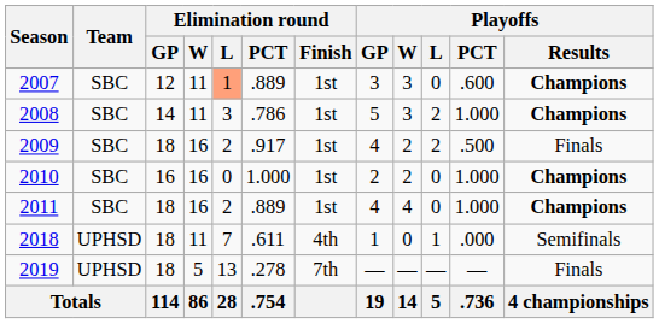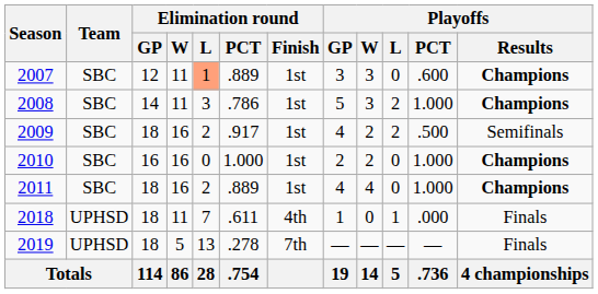2009 | Playoffs / Results: Finals -> Semifinals
2018 | Playoffs / Results: Semifinals -> Finals
